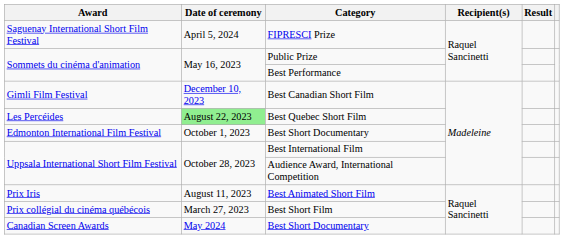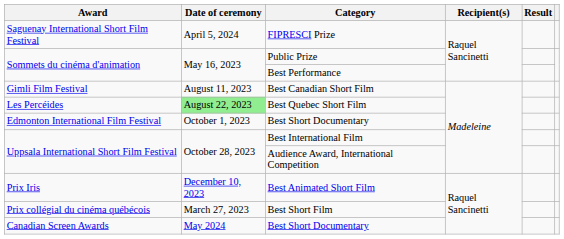Best Canadian Short Film | Date of ceremony: December 10, 2023 -> August 11, 2023
Best Animated Short Film | Date of ceremony: August 11, 2023 -> December 10, 2023
